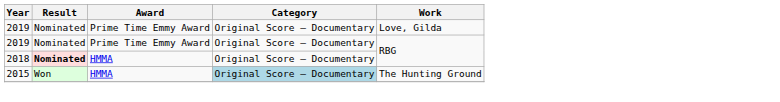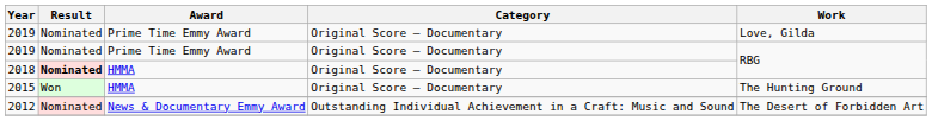2015 | Category: lightblue background -> no background
+ row: 2012 | Nominated | News & Documentary Emmy Award | Outstanding Individual Achievement in a Craft: Music and Sound | The Desert of Forbidden Art
